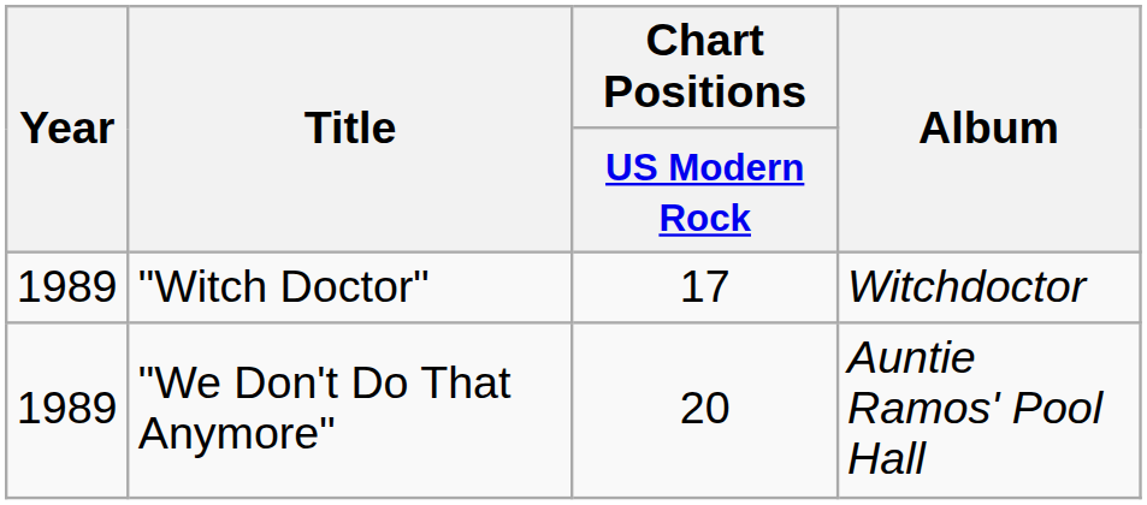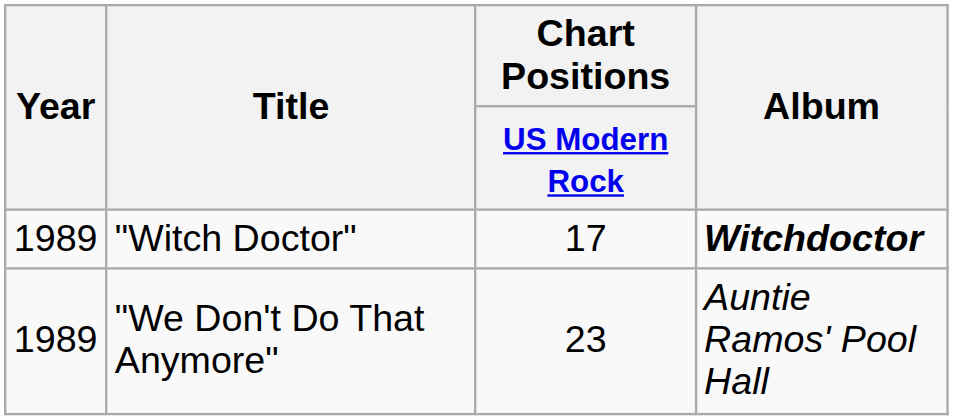"Witch Doctor" | Album: normal -> bold
"We Don't Do That Anymore" | Chart Positions / US Modern Rock: 20 -> 23
